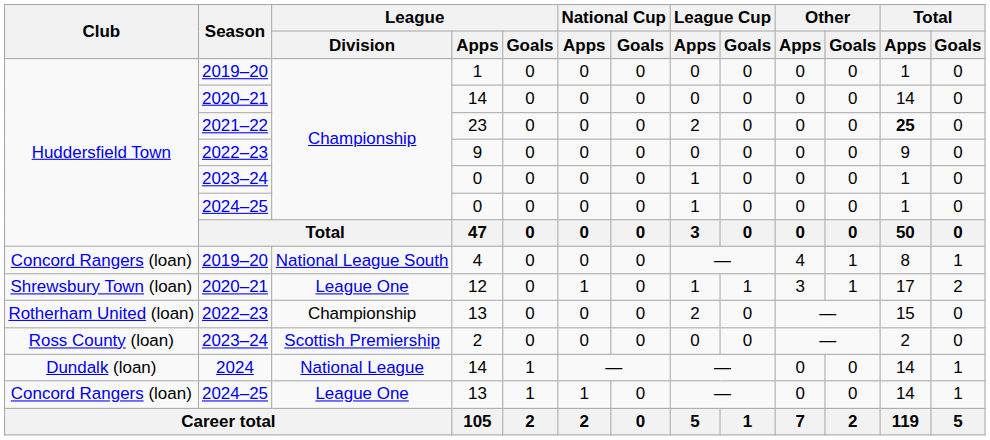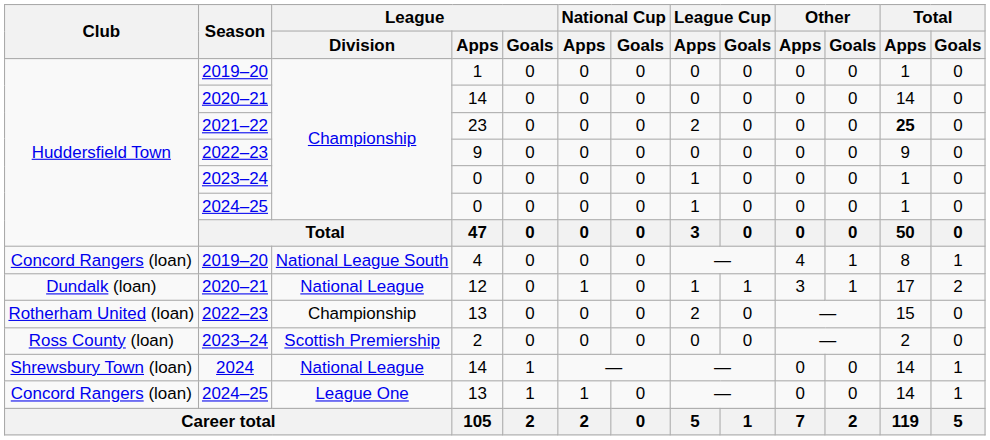12 | Club: Shrewsbury Town (loan) -> Dundalk (loan)
12 | League / Division: League One -> National League
2024 / 14 | Club: Dundalk (loan) -> Shrewsbury Town (loan)
